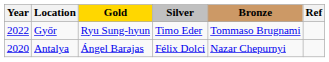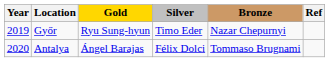Győr | Year: 2022 -> 2019
Győr | Bronze: Tommaso Brugnami -> Nazar Chepurnyi
Antalya | Bronze: Nazar Chepurnyi -> Tommaso Brugnami
